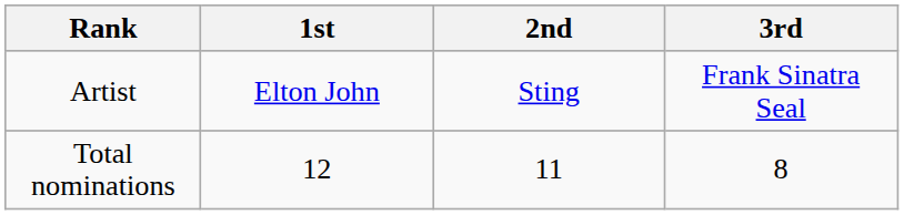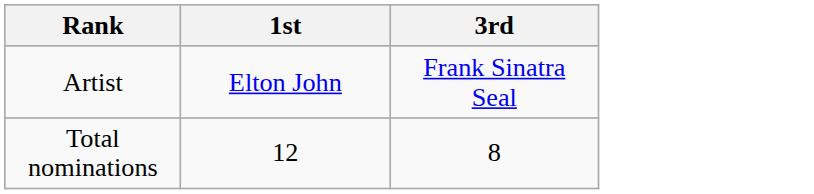- column: 2nd | Sting | 11
